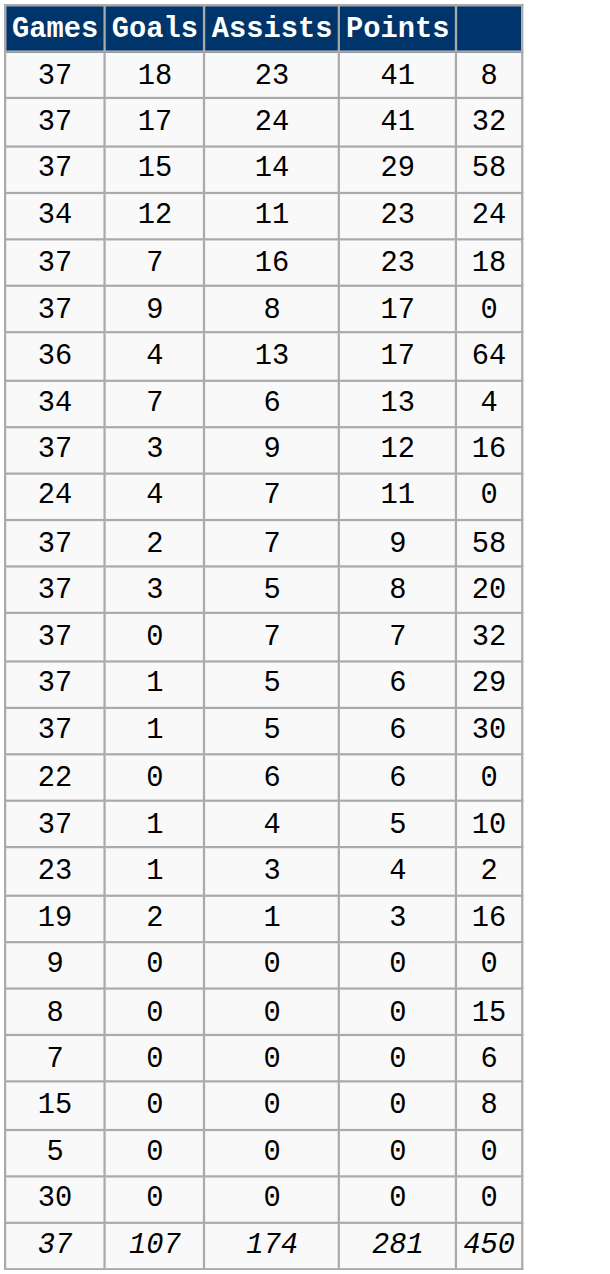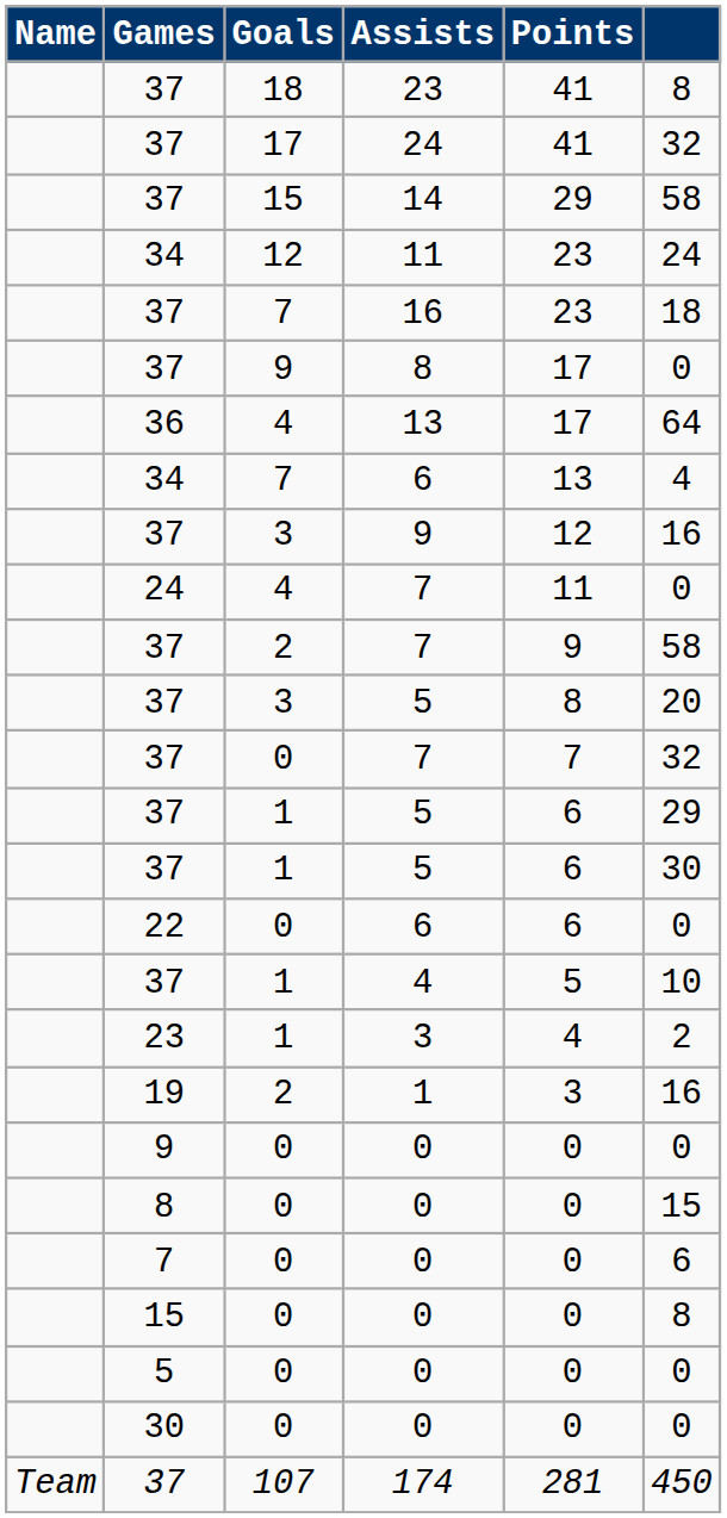+ column: Name | Team
